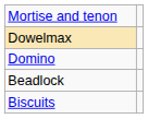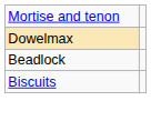- row: Domino
